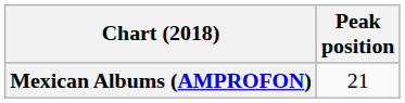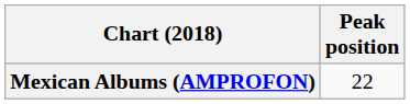Mexican Albums (AMPROFON) | Peak position: 21 -> 22
